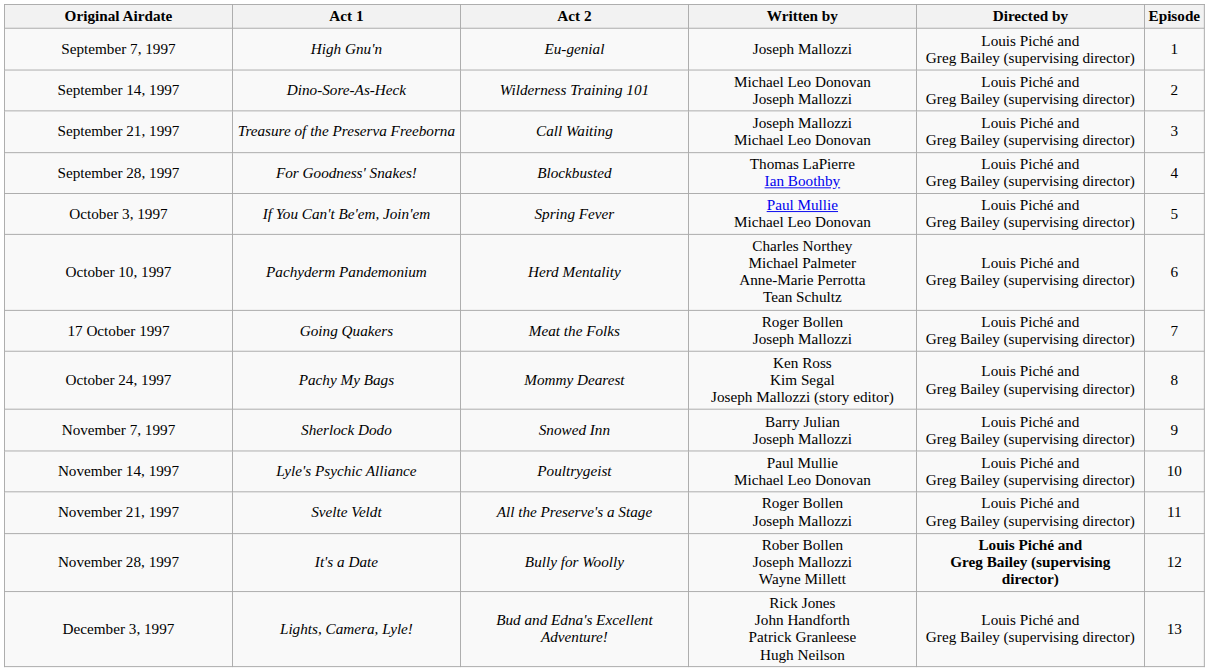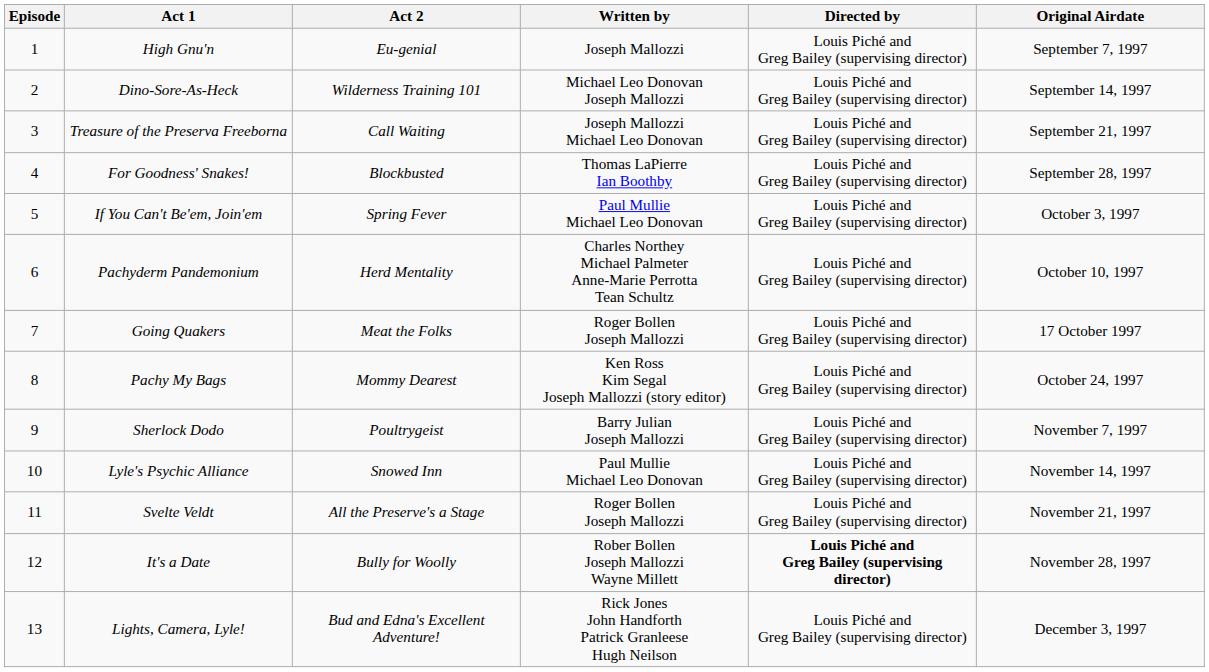columns swapped: Episode <-> Original Airdate
Sherlock Dodo | Act 2: Snowed Inn -> Poultrygeist
Lyle's Psychic Alliance | Act 2: Poultrygeist -> Snowed Inn
